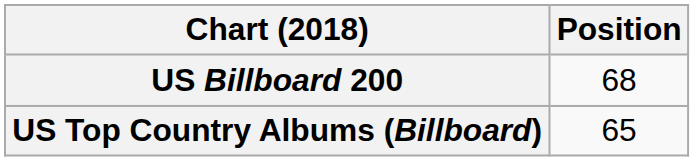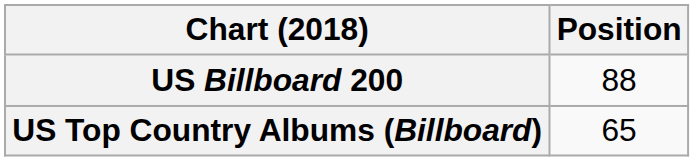US Billboard 200 | Position: 68 -> 88
